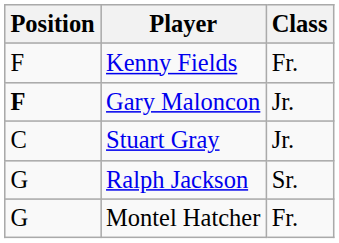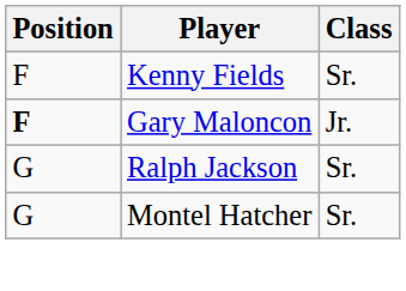Kenny Fields | Class: Fr. -> Sr.
- row: C | Stuart Gray | Jr.
Montel Hatcher | Class: Fr. -> Sr.
